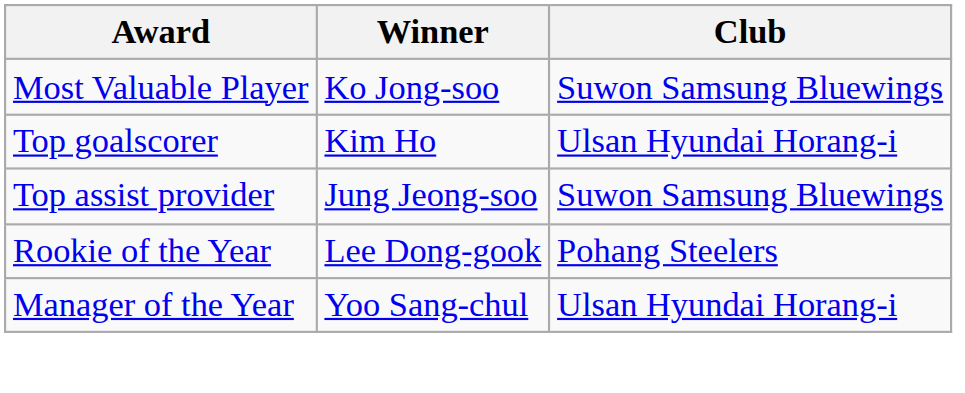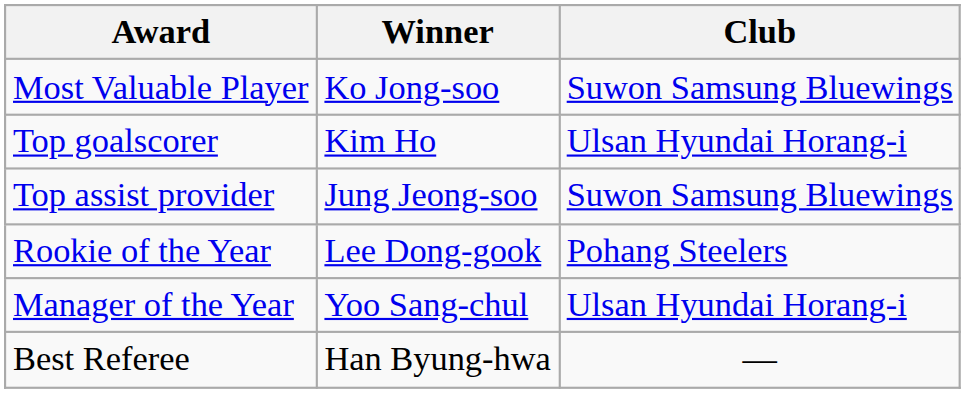+ row: Best Referee | Han Byung-hwa | —
